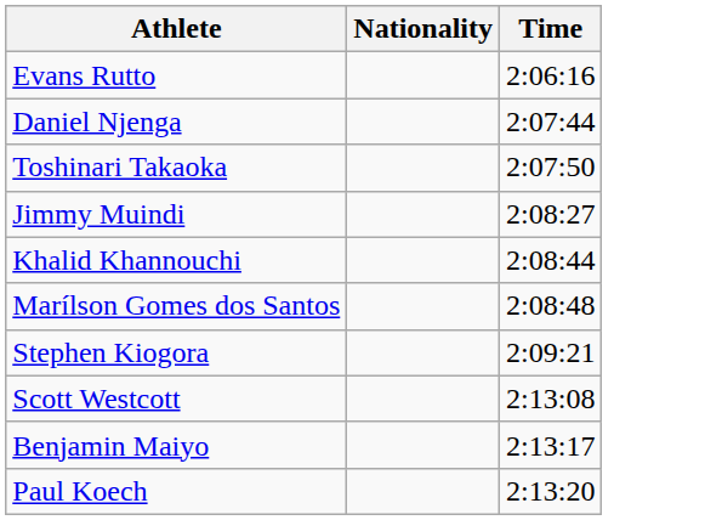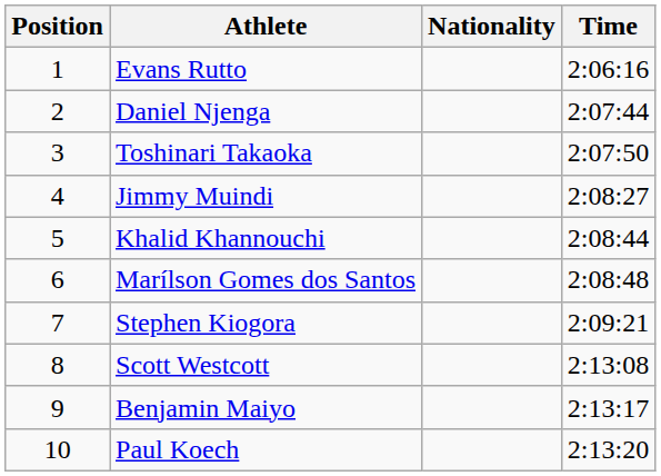+ column: Position | 1 | 2 | 3 | 4 | 5 | 6 | 7 | 8 | 9 | 10
